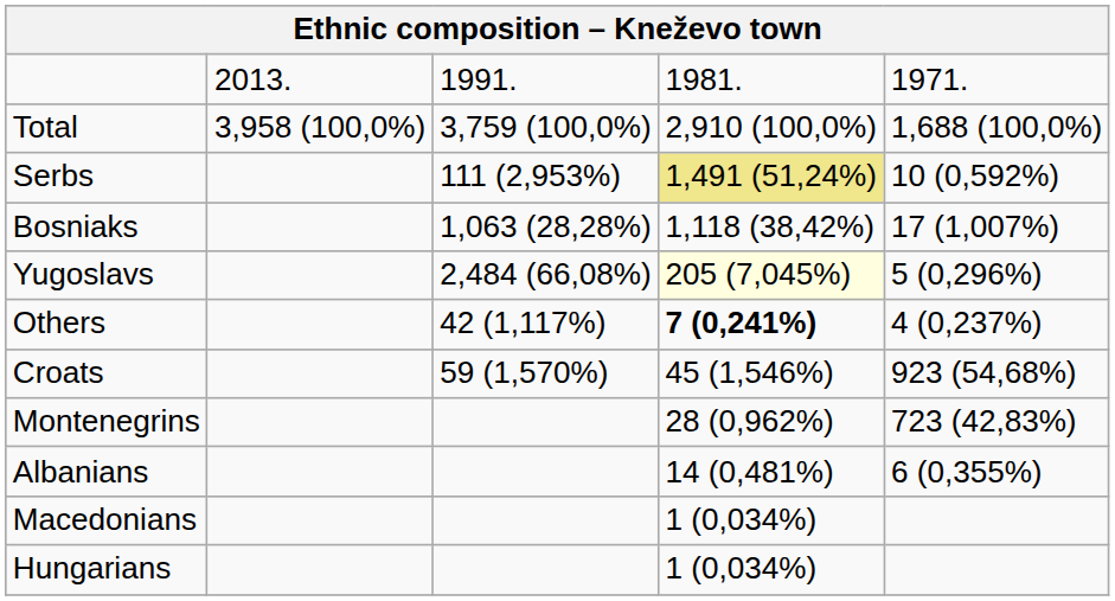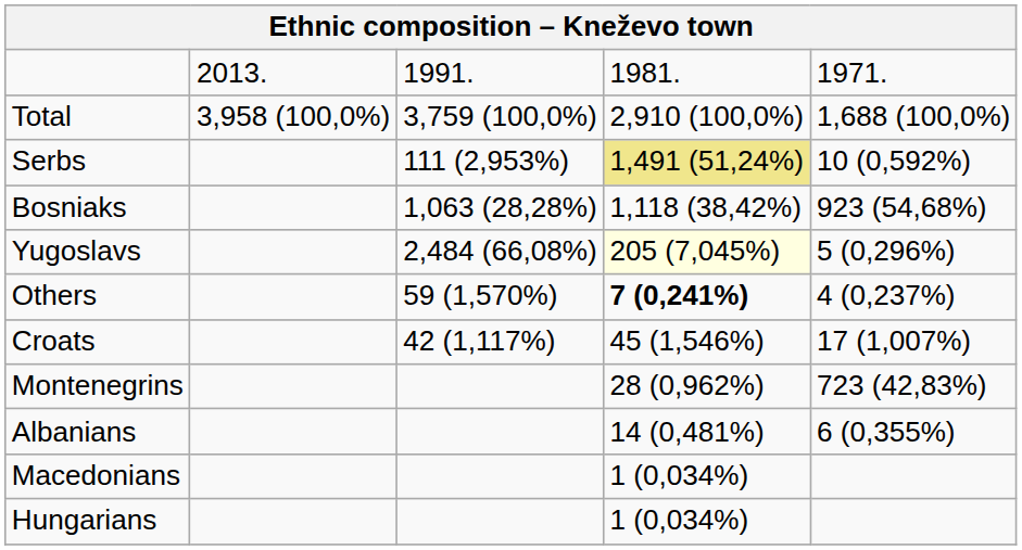Bosniaks | column 5: 17 (1,007%) -> 923 (54,68%)
Others | column 3: 42 (1,117%) -> 59 (1,570%)
Croats | column 3: 59 (1,570%) -> 42 (1,117%)
Croats | column 5: 923 (54,68%) -> 17 (1,007%)
